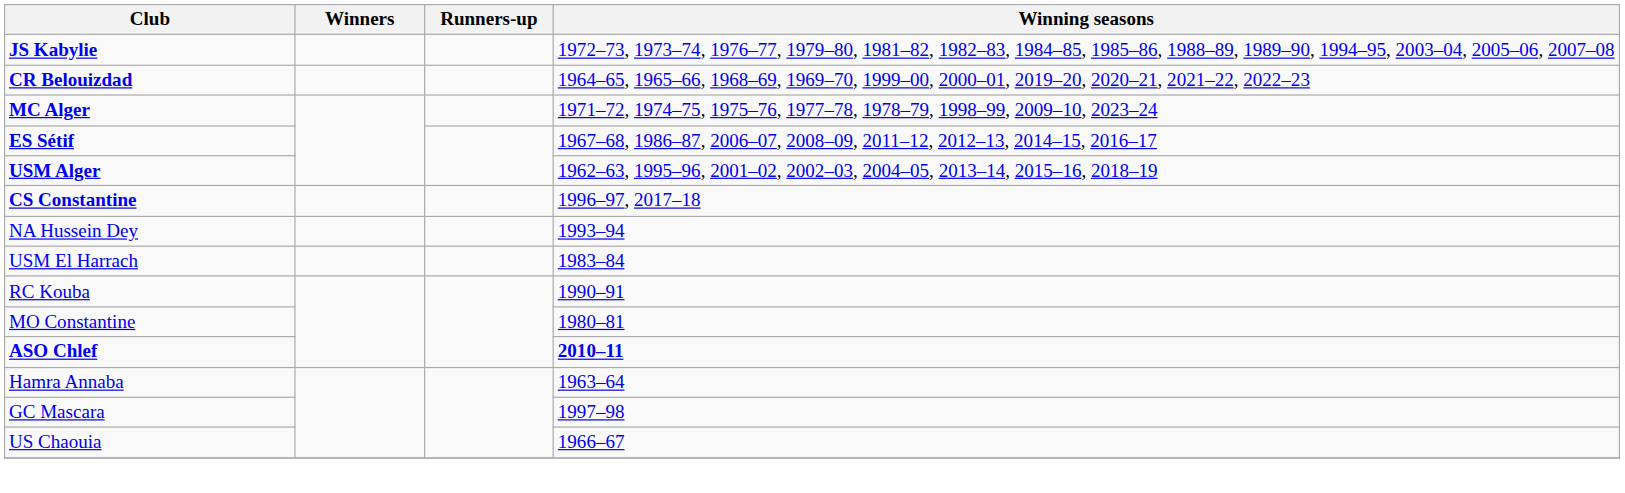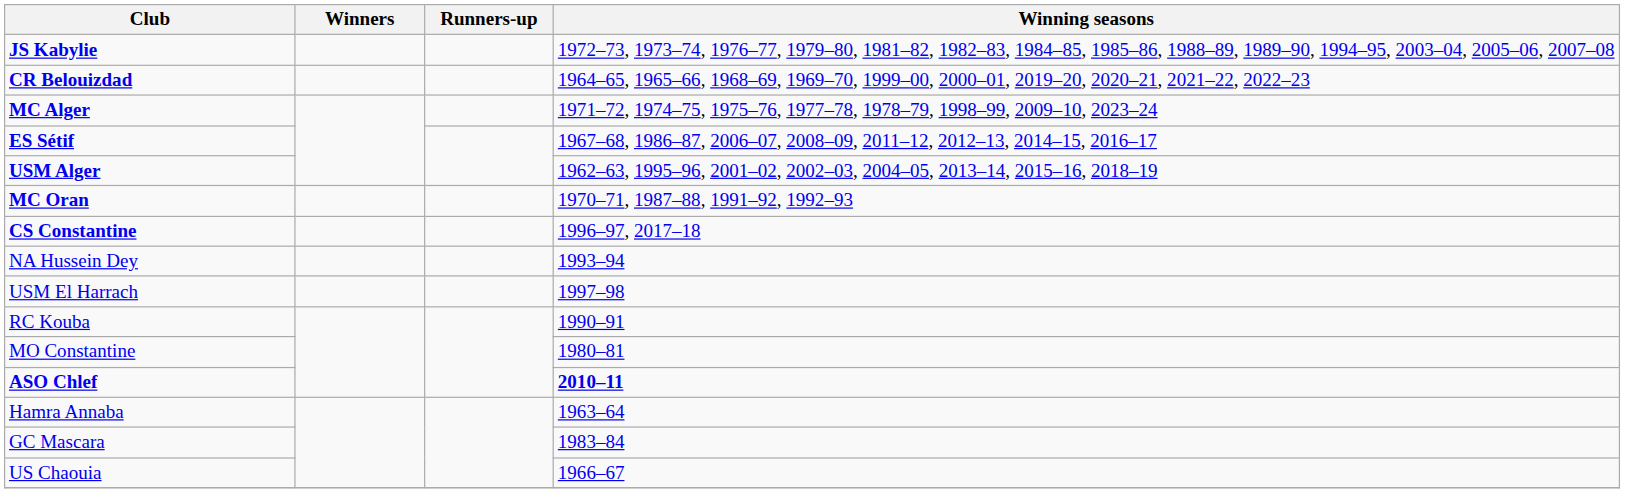+ row: MC Oran | 1970–71, 1987–88, 1991–92, 1992–93
USM El Harrach | Winning seasons: 1983–84 -> 1997–98
GC Mascara | Winning seasons: 1997–98 -> 1983–84
